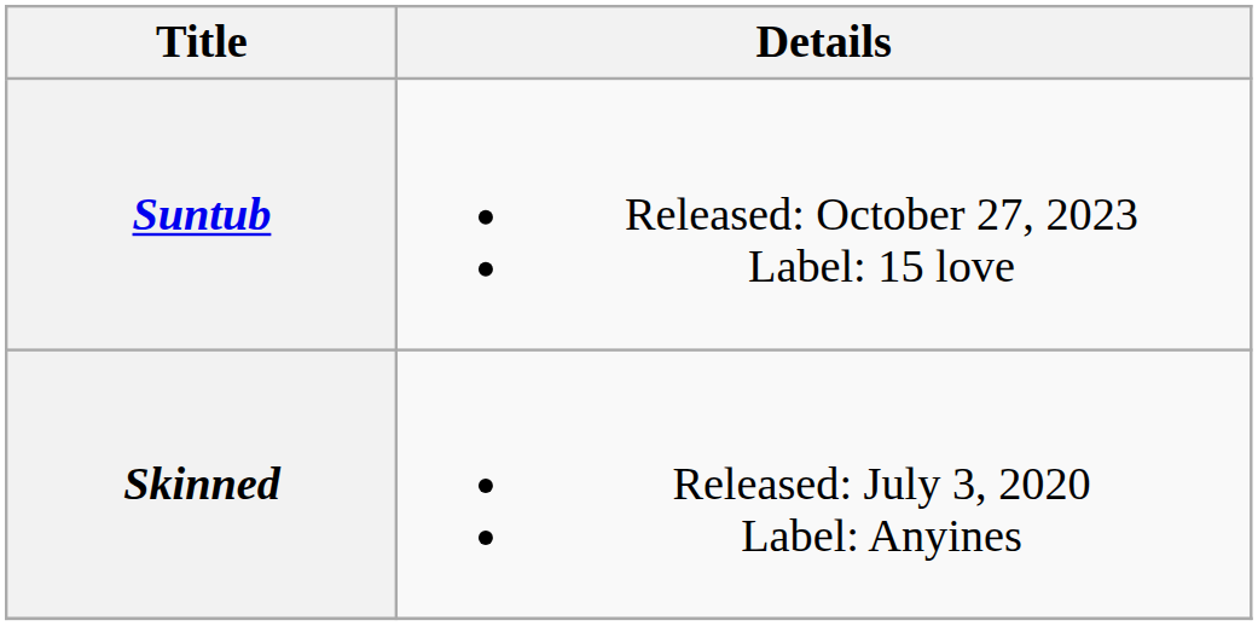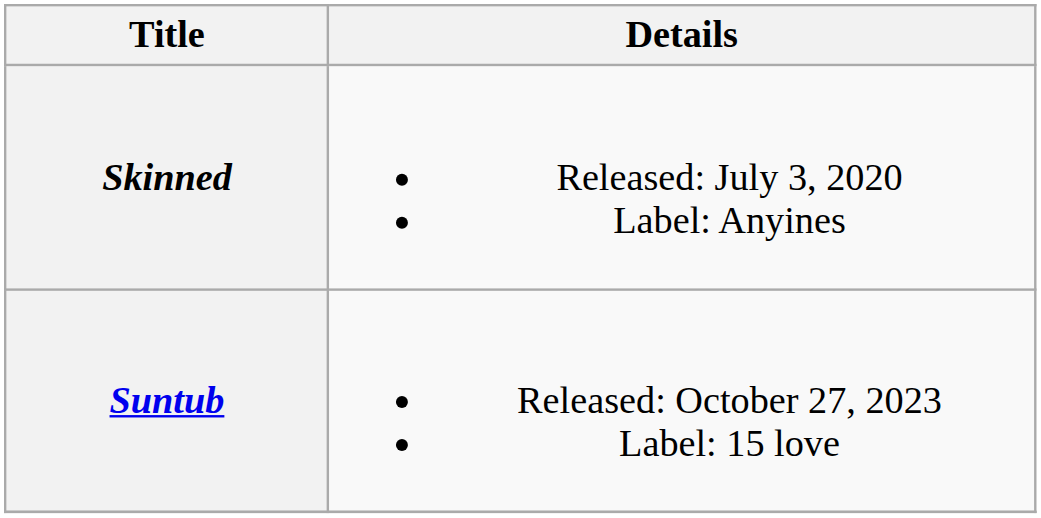rows swapped: Skinned <-> Suntub
